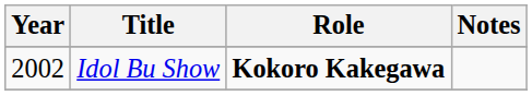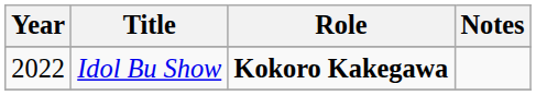Idol Bu Show | Year: 2002 -> 2022
